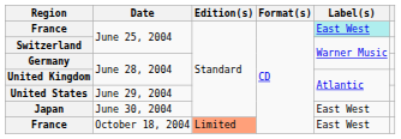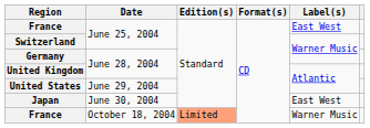France / June 25, 2004 | Label(s): paleturquoise background -> no background
France / October 18, 2004 | Label(s): East West -> Warner Music
